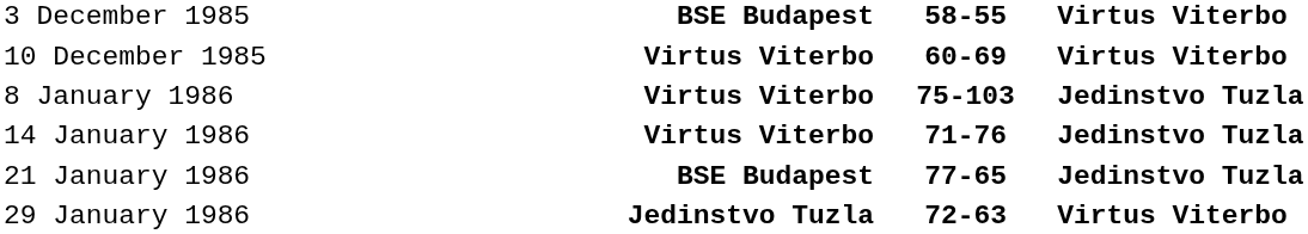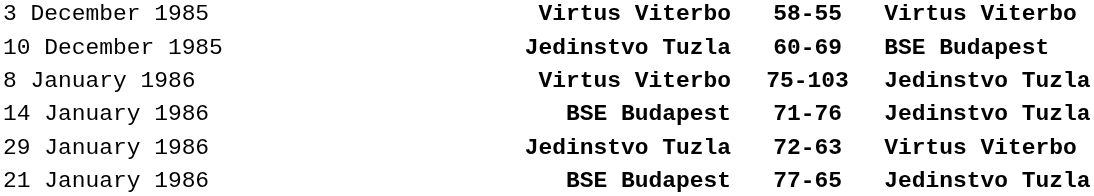3 December 1985 | column 2: BSE Budapest -> Virtus Viterbo
10 December 1985 | column 2: Virtus Viterbo -> Jedinstvo Tuzla
10 December 1985 | column 4: Virtus Viterbo -> BSE Budapest
14 January 1986 | column 2: Virtus Viterbo -> BSE Budapest
rows swapped: 21 January 1986 <-> 29 January 1986
